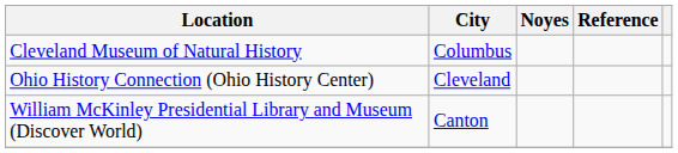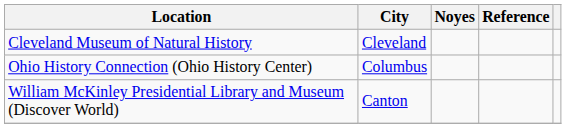Cleveland Museum of Natural History | City: Columbus -> Cleveland
Ohio History Connection (Ohio History Center) | City: Cleveland -> Columbus
